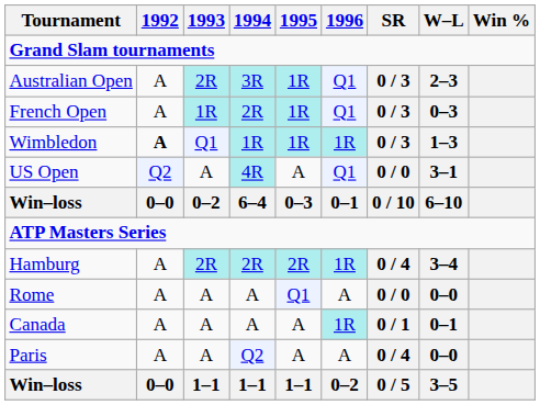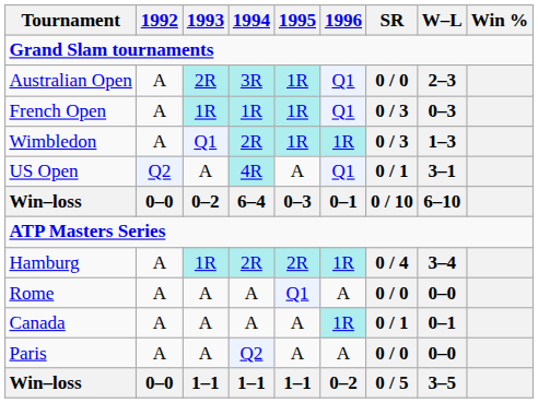Australian Open | SR: 0 / 3 -> 0 / 0
French Open | 1994: 2R -> 1R
Wimbledon | 1992: bold -> normal
Wimbledon | 1994: 1R -> 2R
US Open | SR: 0 / 0 -> 0 / 1
Hamburg | 1993: 2R -> 1R
Paris | SR: 0 / 4 -> 0 / 0
